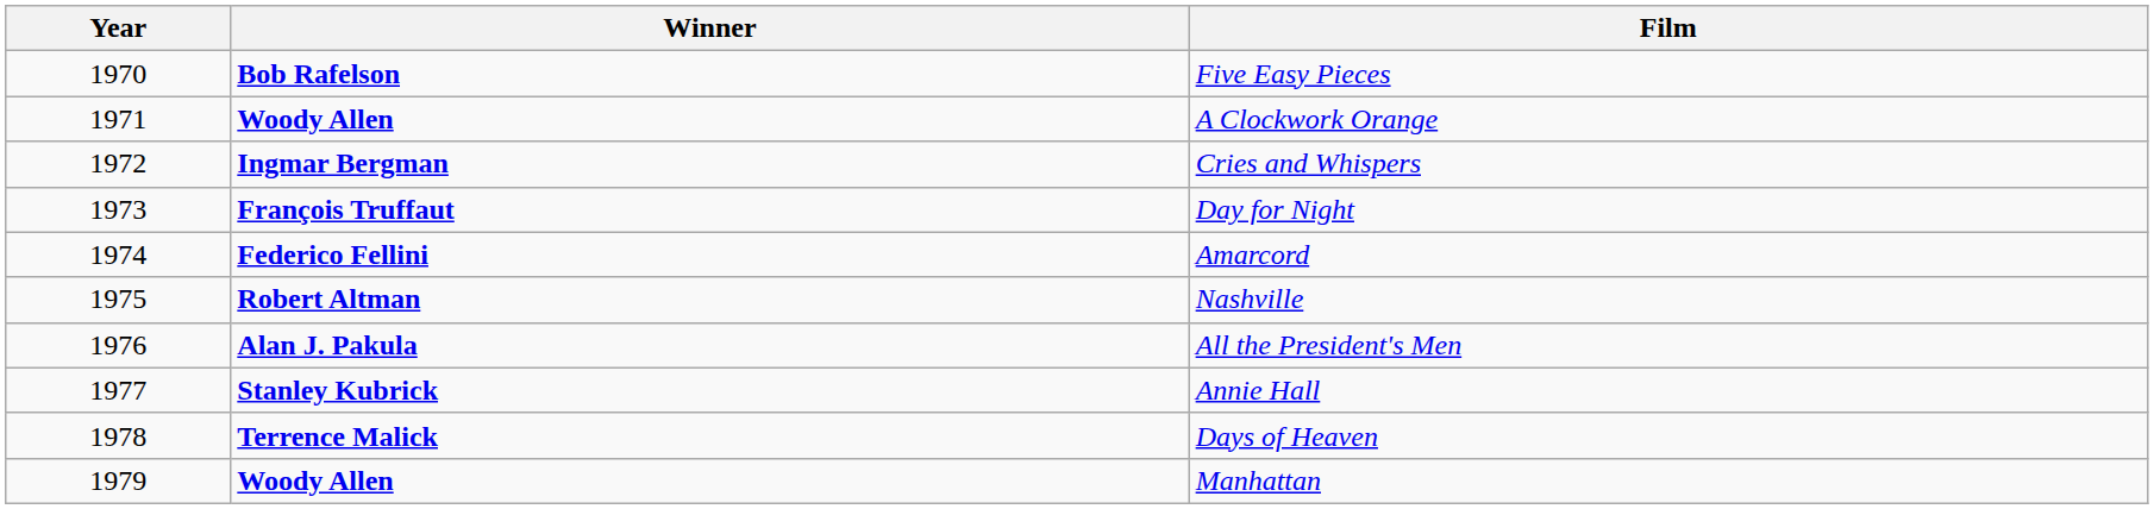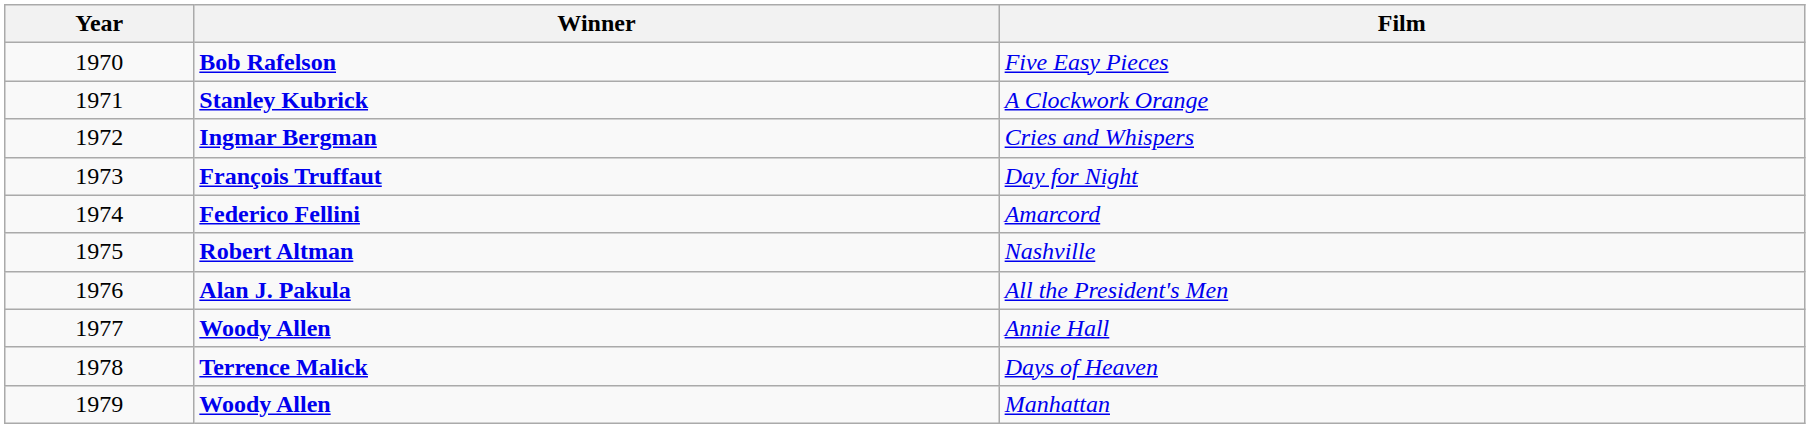A Clockwork Orange | Winner: Woody Allen -> Stanley Kubrick
Annie Hall | Winner: Stanley Kubrick -> Woody Allen
